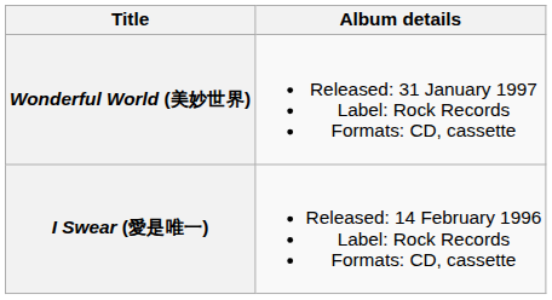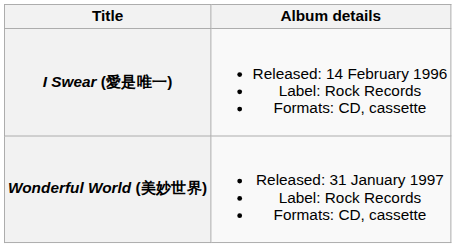rows swapped: I Swear (愛是唯一) <-> Wonderful World (美妙世界)
